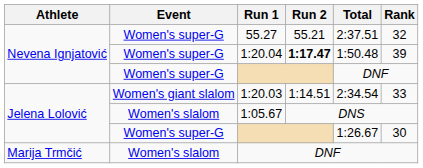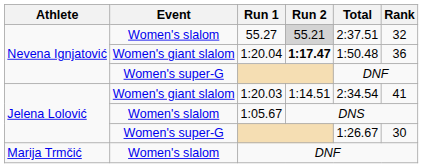55.27 | Event: Women's super-G -> Women's slalom
55.27 | Run 2: no background -> lightgrey background
1:20.04 | Event: Women's super-G -> Women's giant slalom
1:20.04 | Rank: 39 -> 36
1:20.03 | Rank: 33 -> 41
